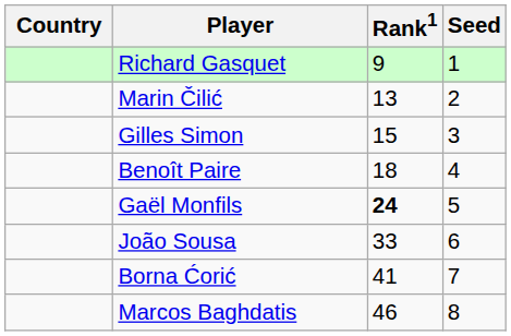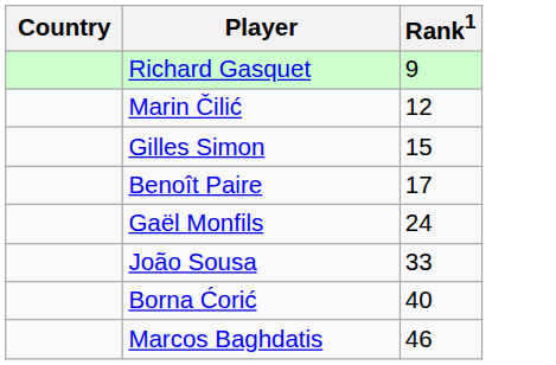- column: Seed | 1 | 2 | 3 | 4 | 5 | 6 | 7 | 8
Marin Čilić | Rank1: 13 -> 12
Benoît Paire | Rank1: 18 -> 17
Gaël Monfils | Rank1: bold -> normal
Borna Ćorić | Rank1: 41 -> 40
